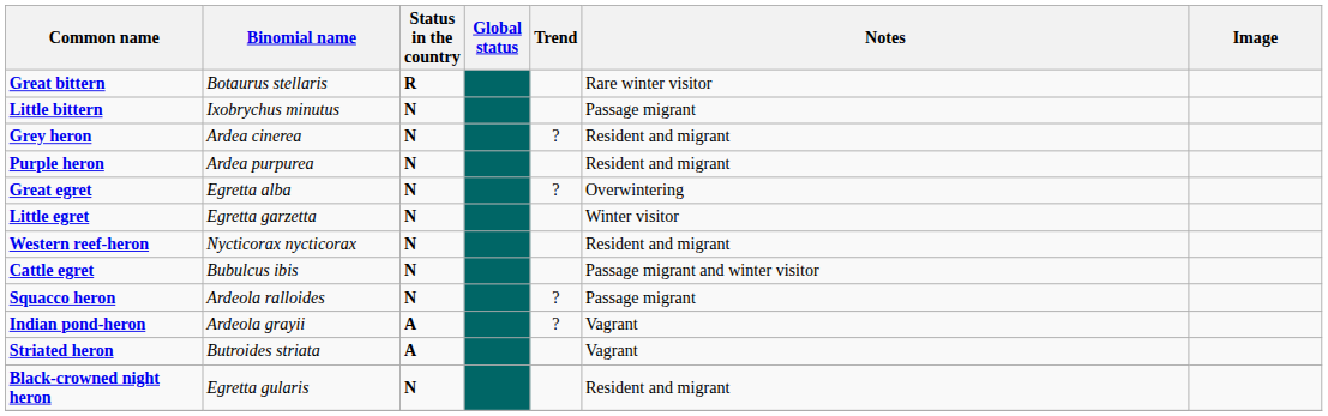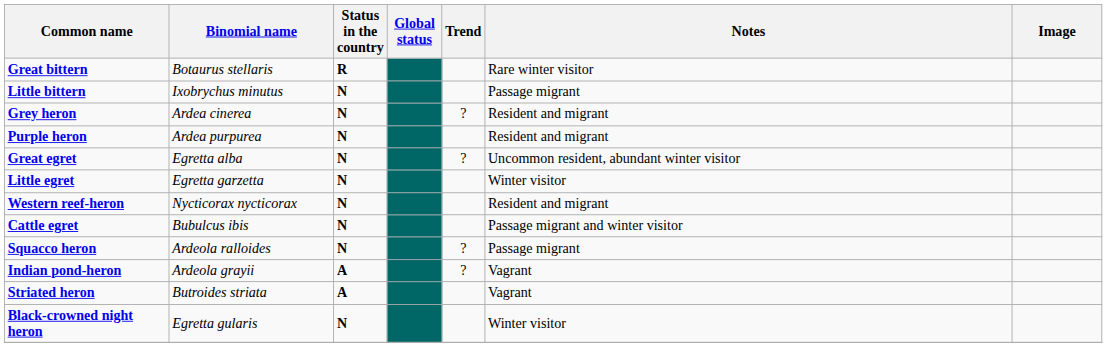Great egret | Notes: Overwintering -> Uncommon resident, abundant winter visitor
Black-crowned night heron | Notes: Resident and migrant -> Winter visitor
